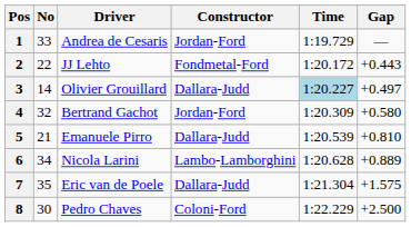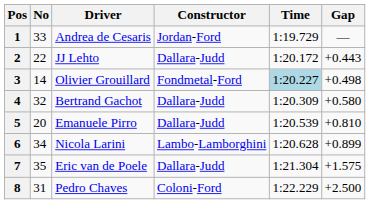2 | Constructor: Fondmetal-Ford -> Dallara-Judd
3 | Constructor: Dallara-Judd -> Fondmetal-Ford
3 | Gap: +0.497 -> +0.498
4 | Constructor: Jordan-Ford -> Dallara-Judd
5 | No: 21 -> 20
6 | Gap: +0.889 -> +0.899
8 | No: 30 -> 31
